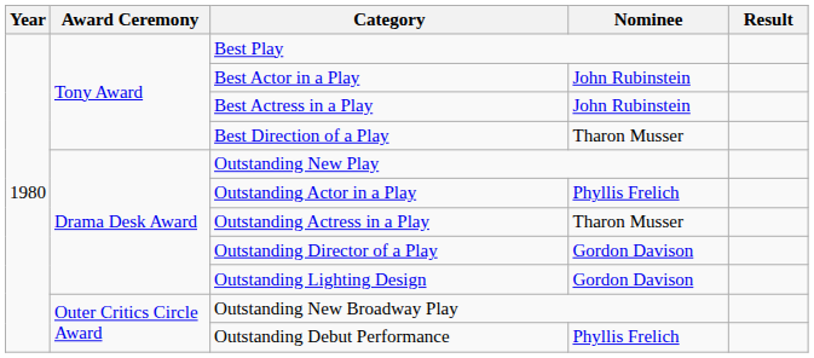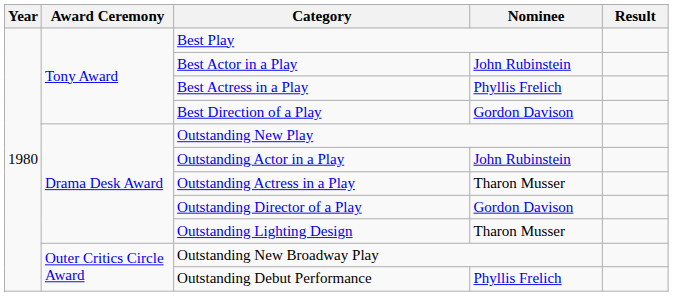Best Actress in a Play | Nominee: John Rubinstein -> Phyllis Frelich
Best Direction of a Play | Nominee: Tharon Musser -> Gordon Davison
Outstanding Actor in a Play | Nominee: Phyllis Frelich -> John Rubinstein
Outstanding Lighting Design | Nominee: Gordon Davison -> Tharon Musser
